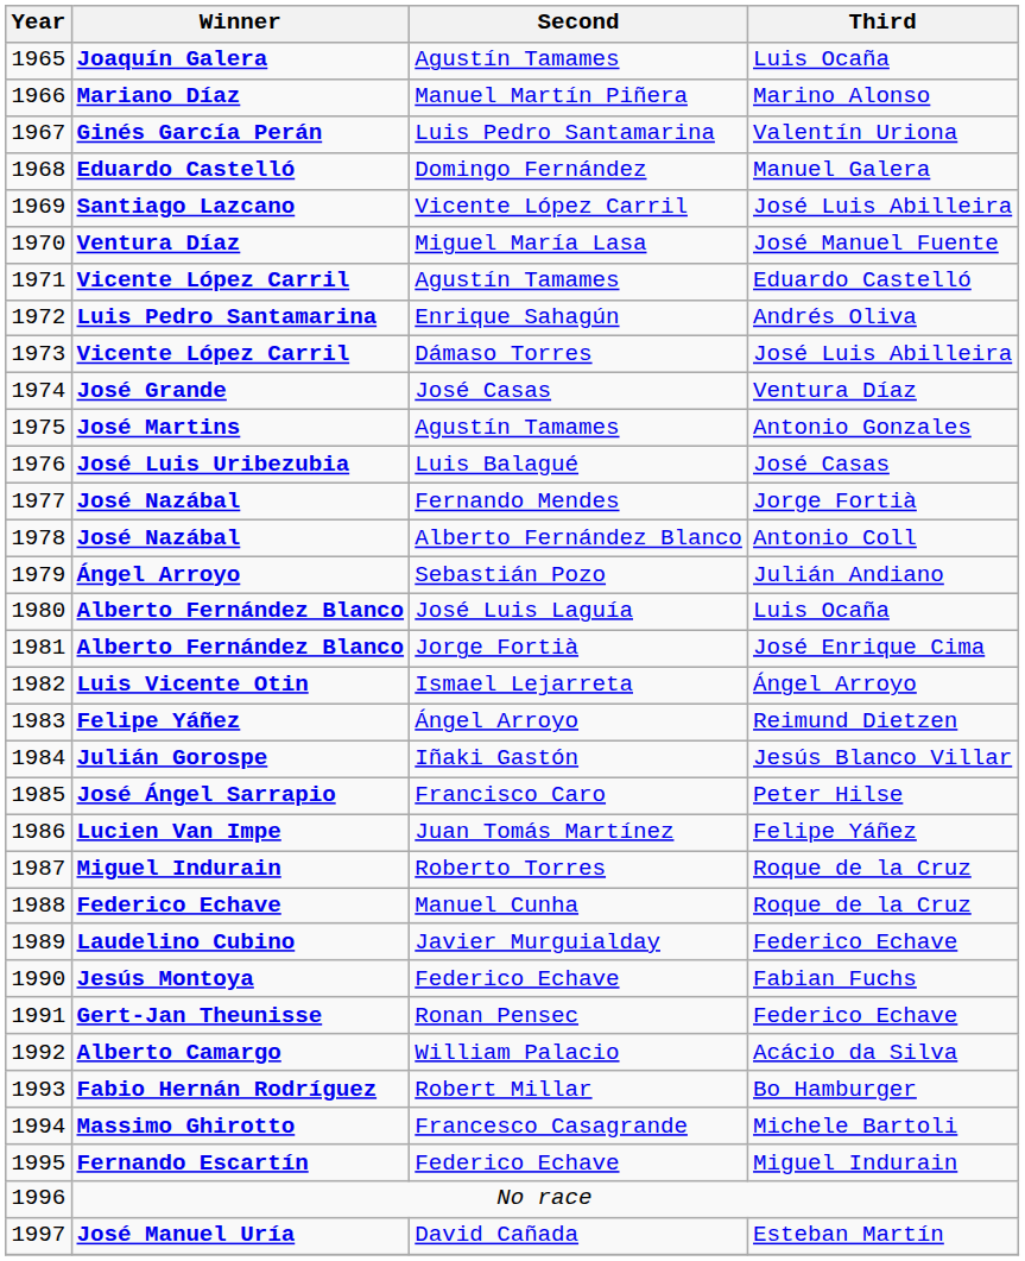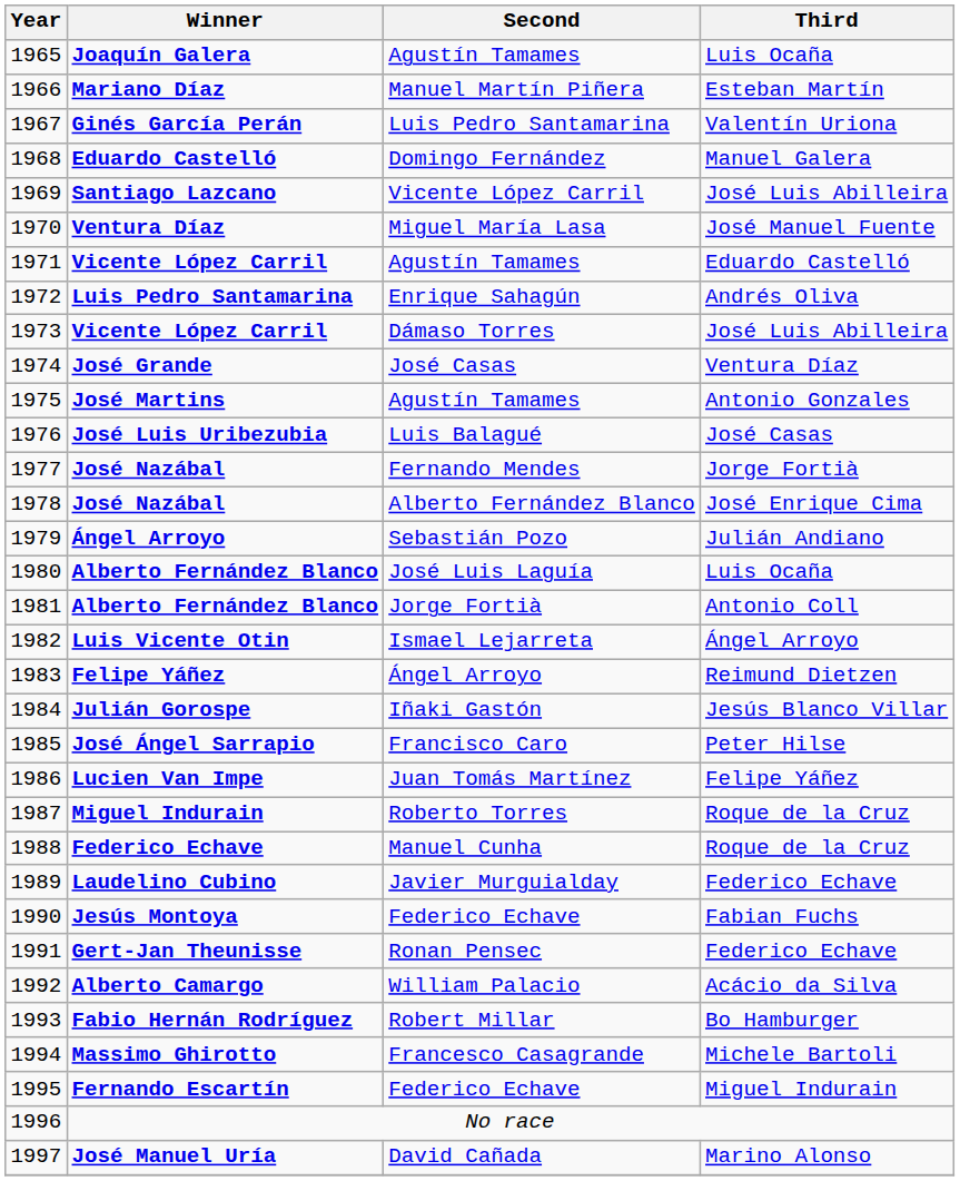Mariano Díaz | Third: Marino Alonso -> Esteban Martín
José Nazábal / Alberto Fernández Blanco | Third: Antonio Coll -> José Enrique Cima
Alberto Fernández Blanco / Jorge Fortià | Third: José Enrique Cima -> Antonio Coll
José Manuel Uría | Third: Esteban Martín -> Marino Alonso
